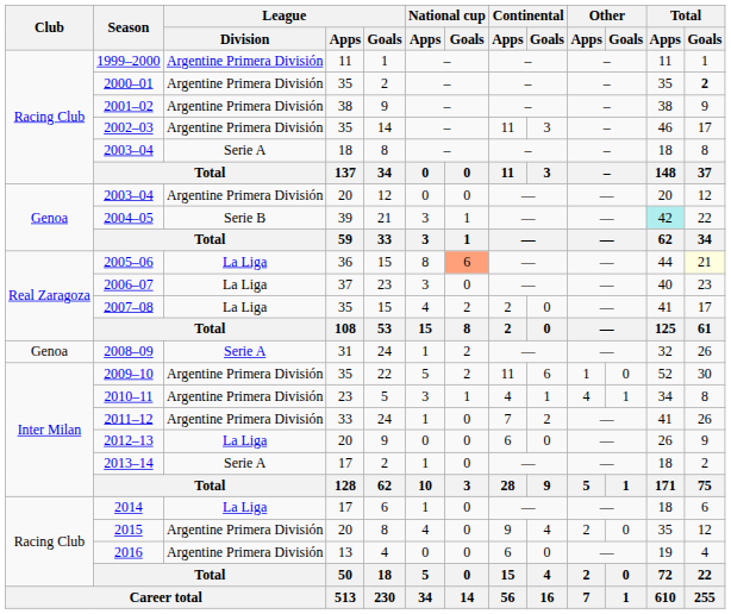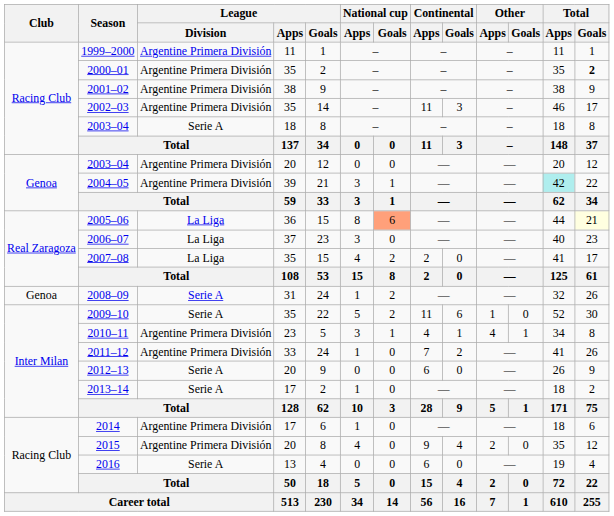2004–05 | League / Division: Serie B -> Argentine Primera División
2009–10 | League / Division: Argentine Primera División -> Serie A
2012–13 | League / Division: La Liga -> Serie A
2014 | League / Division: La Liga -> Argentine Primera División
2016 | League / Division: Argentine Primera División -> Serie A
